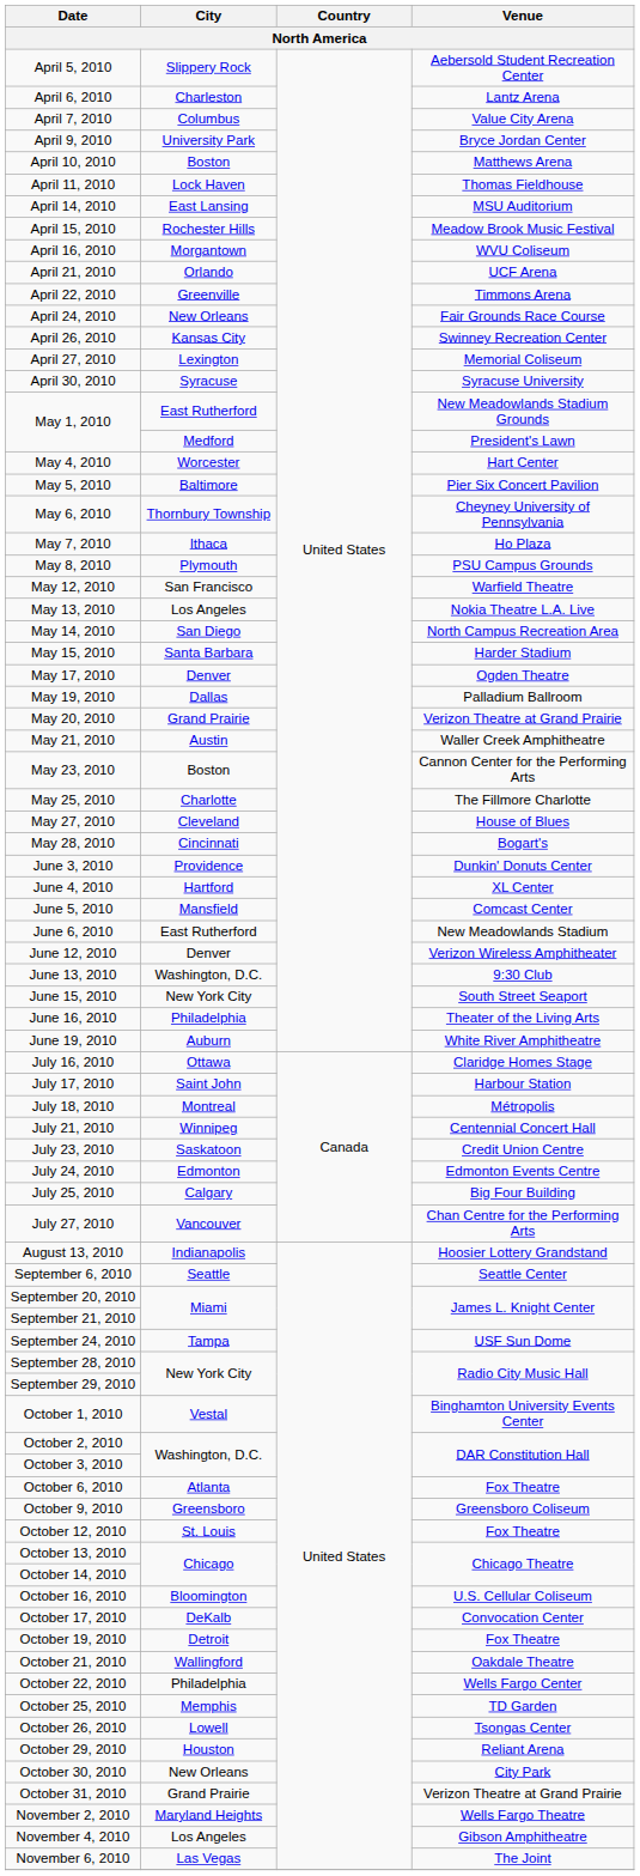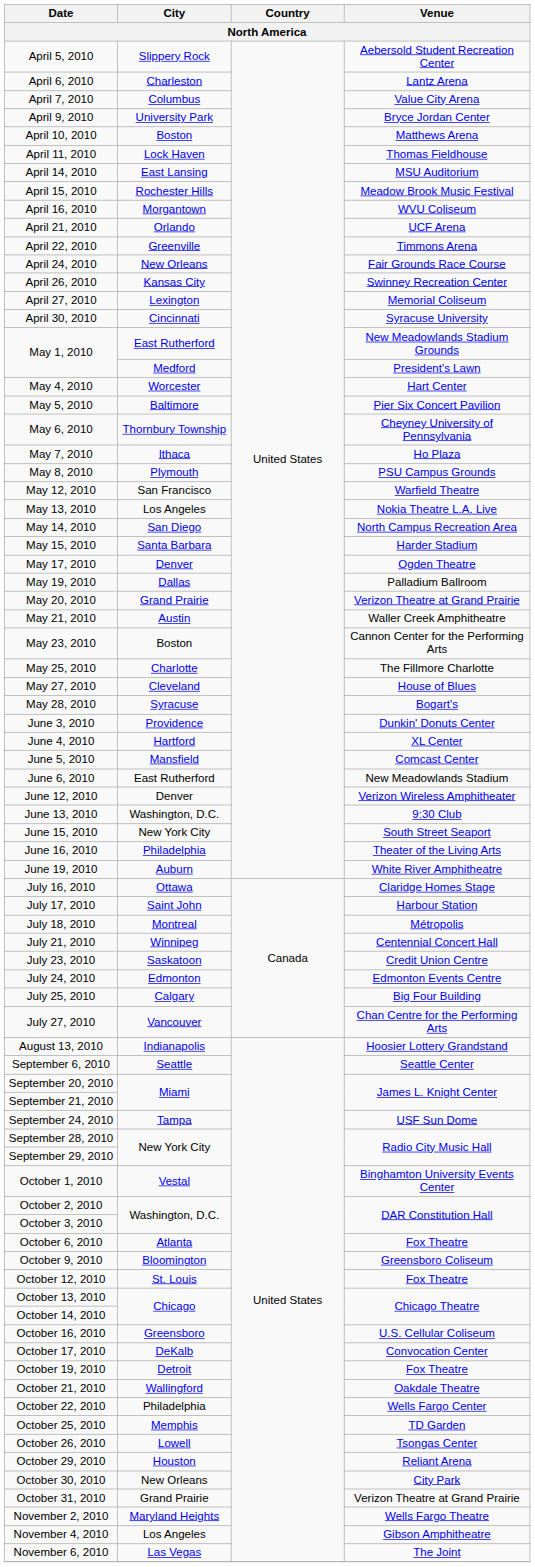April 30, 2010 | City: Syracuse -> Cincinnati
May 28, 2010 | City: Cincinnati -> Syracuse
October 9, 2010 | City: Greensboro -> Bloomington
October 16, 2010 | City: Bloomington -> Greensboro
